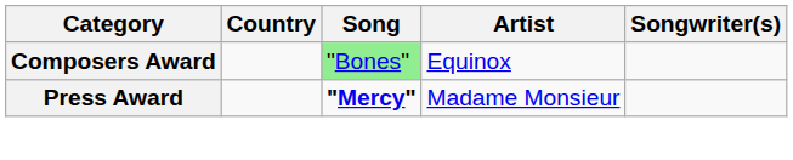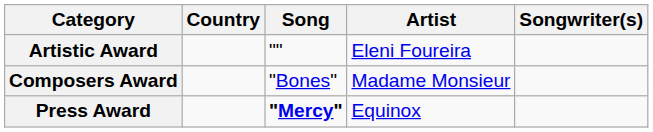+ row: Artistic Award | "" | Eleni Foureira
Composers Award | Song: lightgreen background -> no background
Composers Award | Artist: Equinox -> Madame Monsieur
Press Award | Artist: Madame Monsieur -> Equinox
